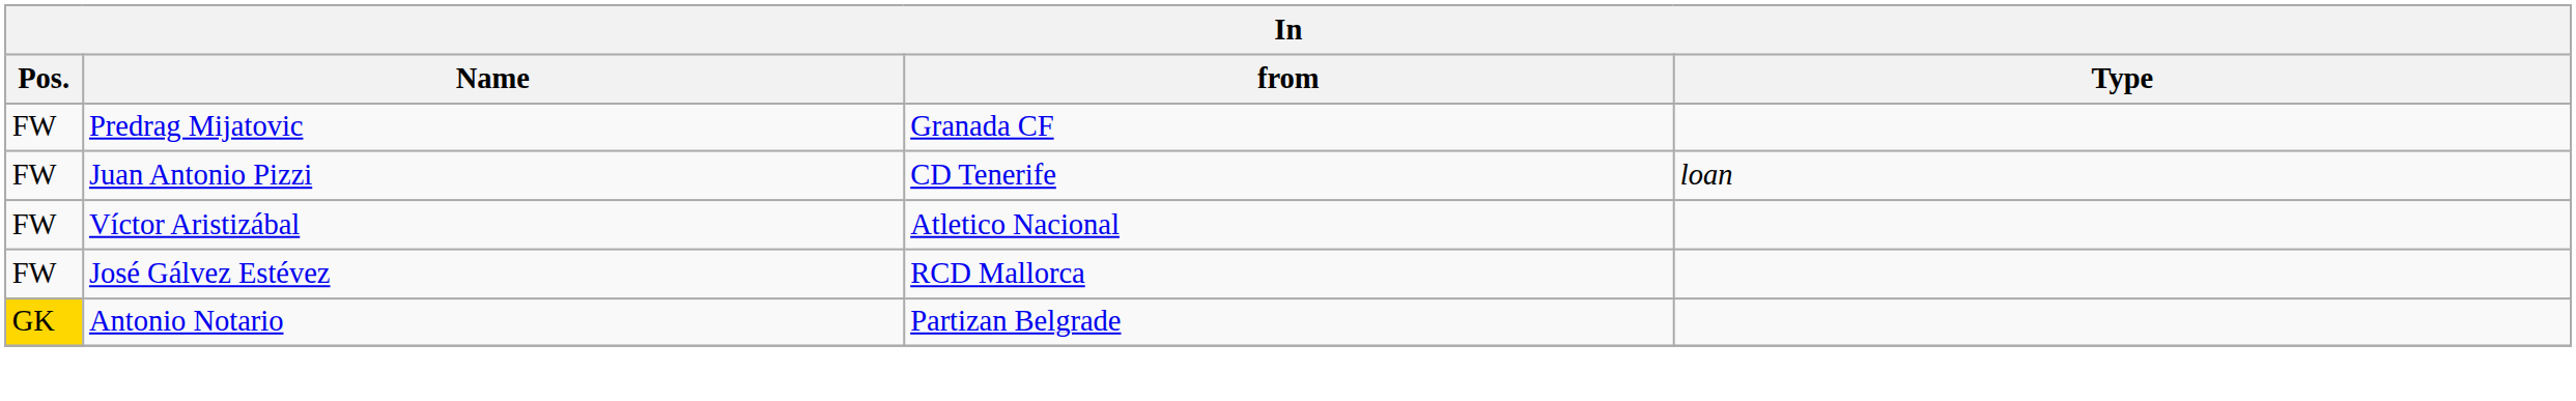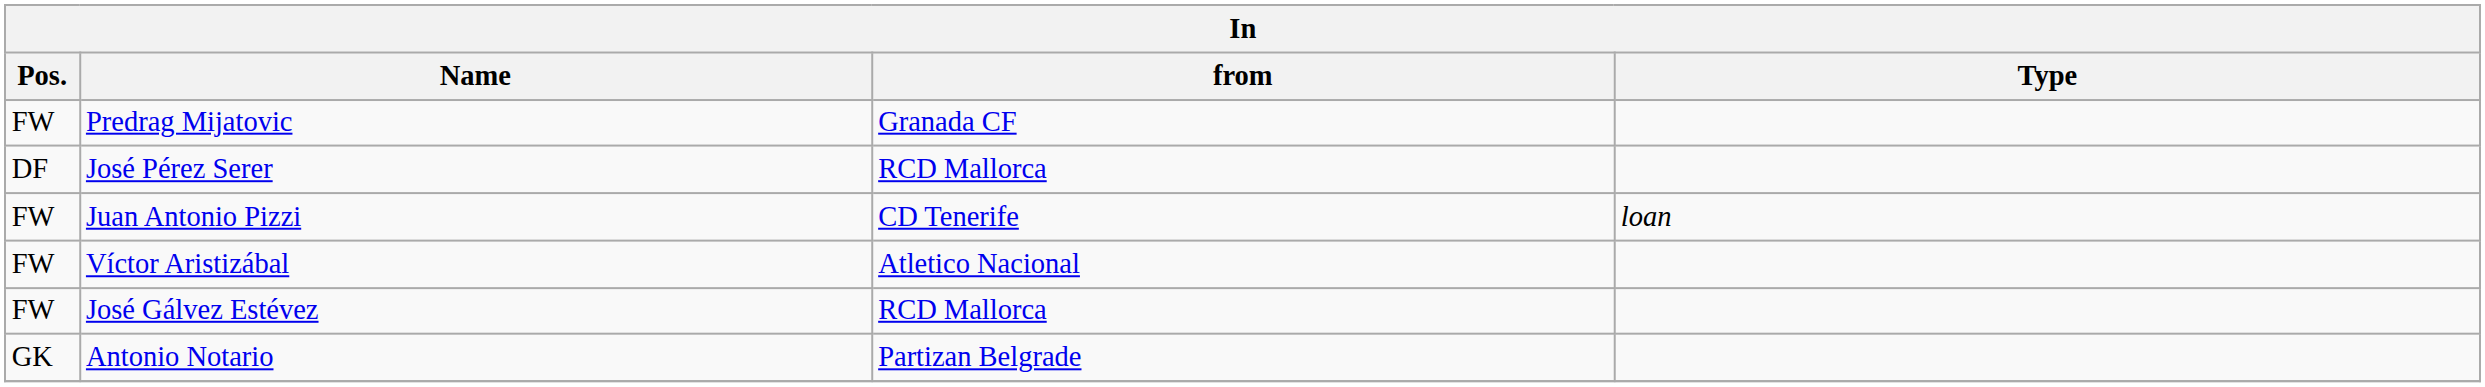+ row: DF | José Pérez Serer | RCD Mallorca
Antonio Notario | Pos.: gold background -> no background
